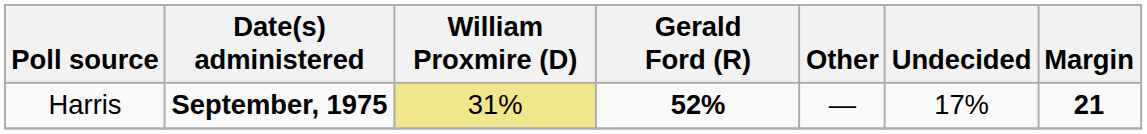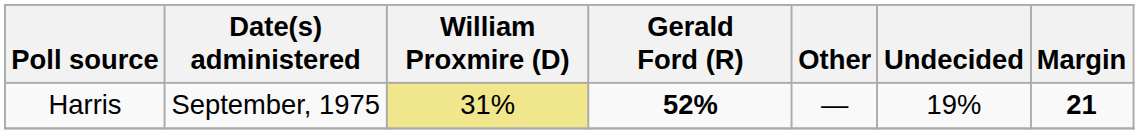Harris | Date(s) administered: bold -> normal
Harris | Undecided: 17% -> 19%
